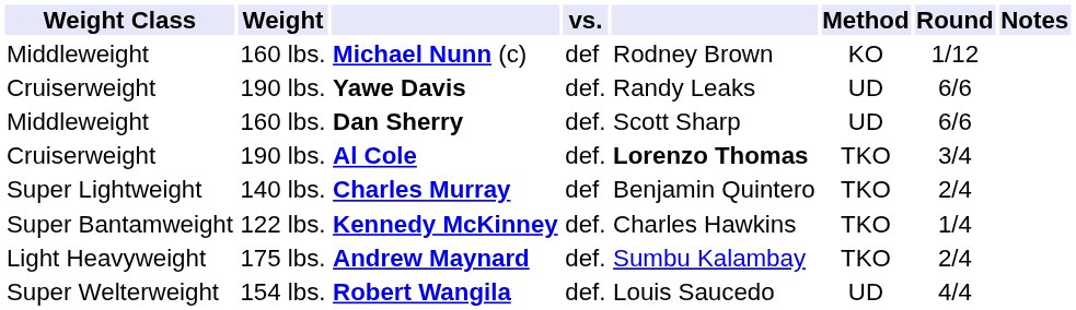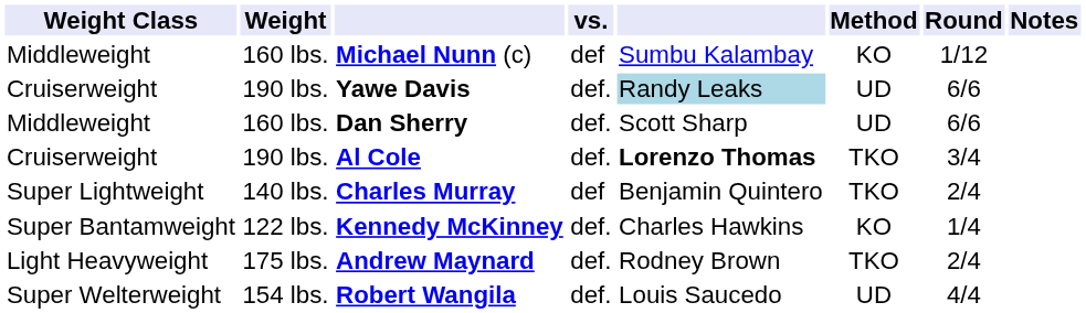Michael Nunn (c) | column 5: Rodney Brown -> Sumbu Kalambay
Yawe Davis | column 5: no background -> lightblue background
Kennedy McKinney | Method: TKO -> KO
Andrew Maynard | column 5: Sumbu Kalambay -> Rodney Brown
